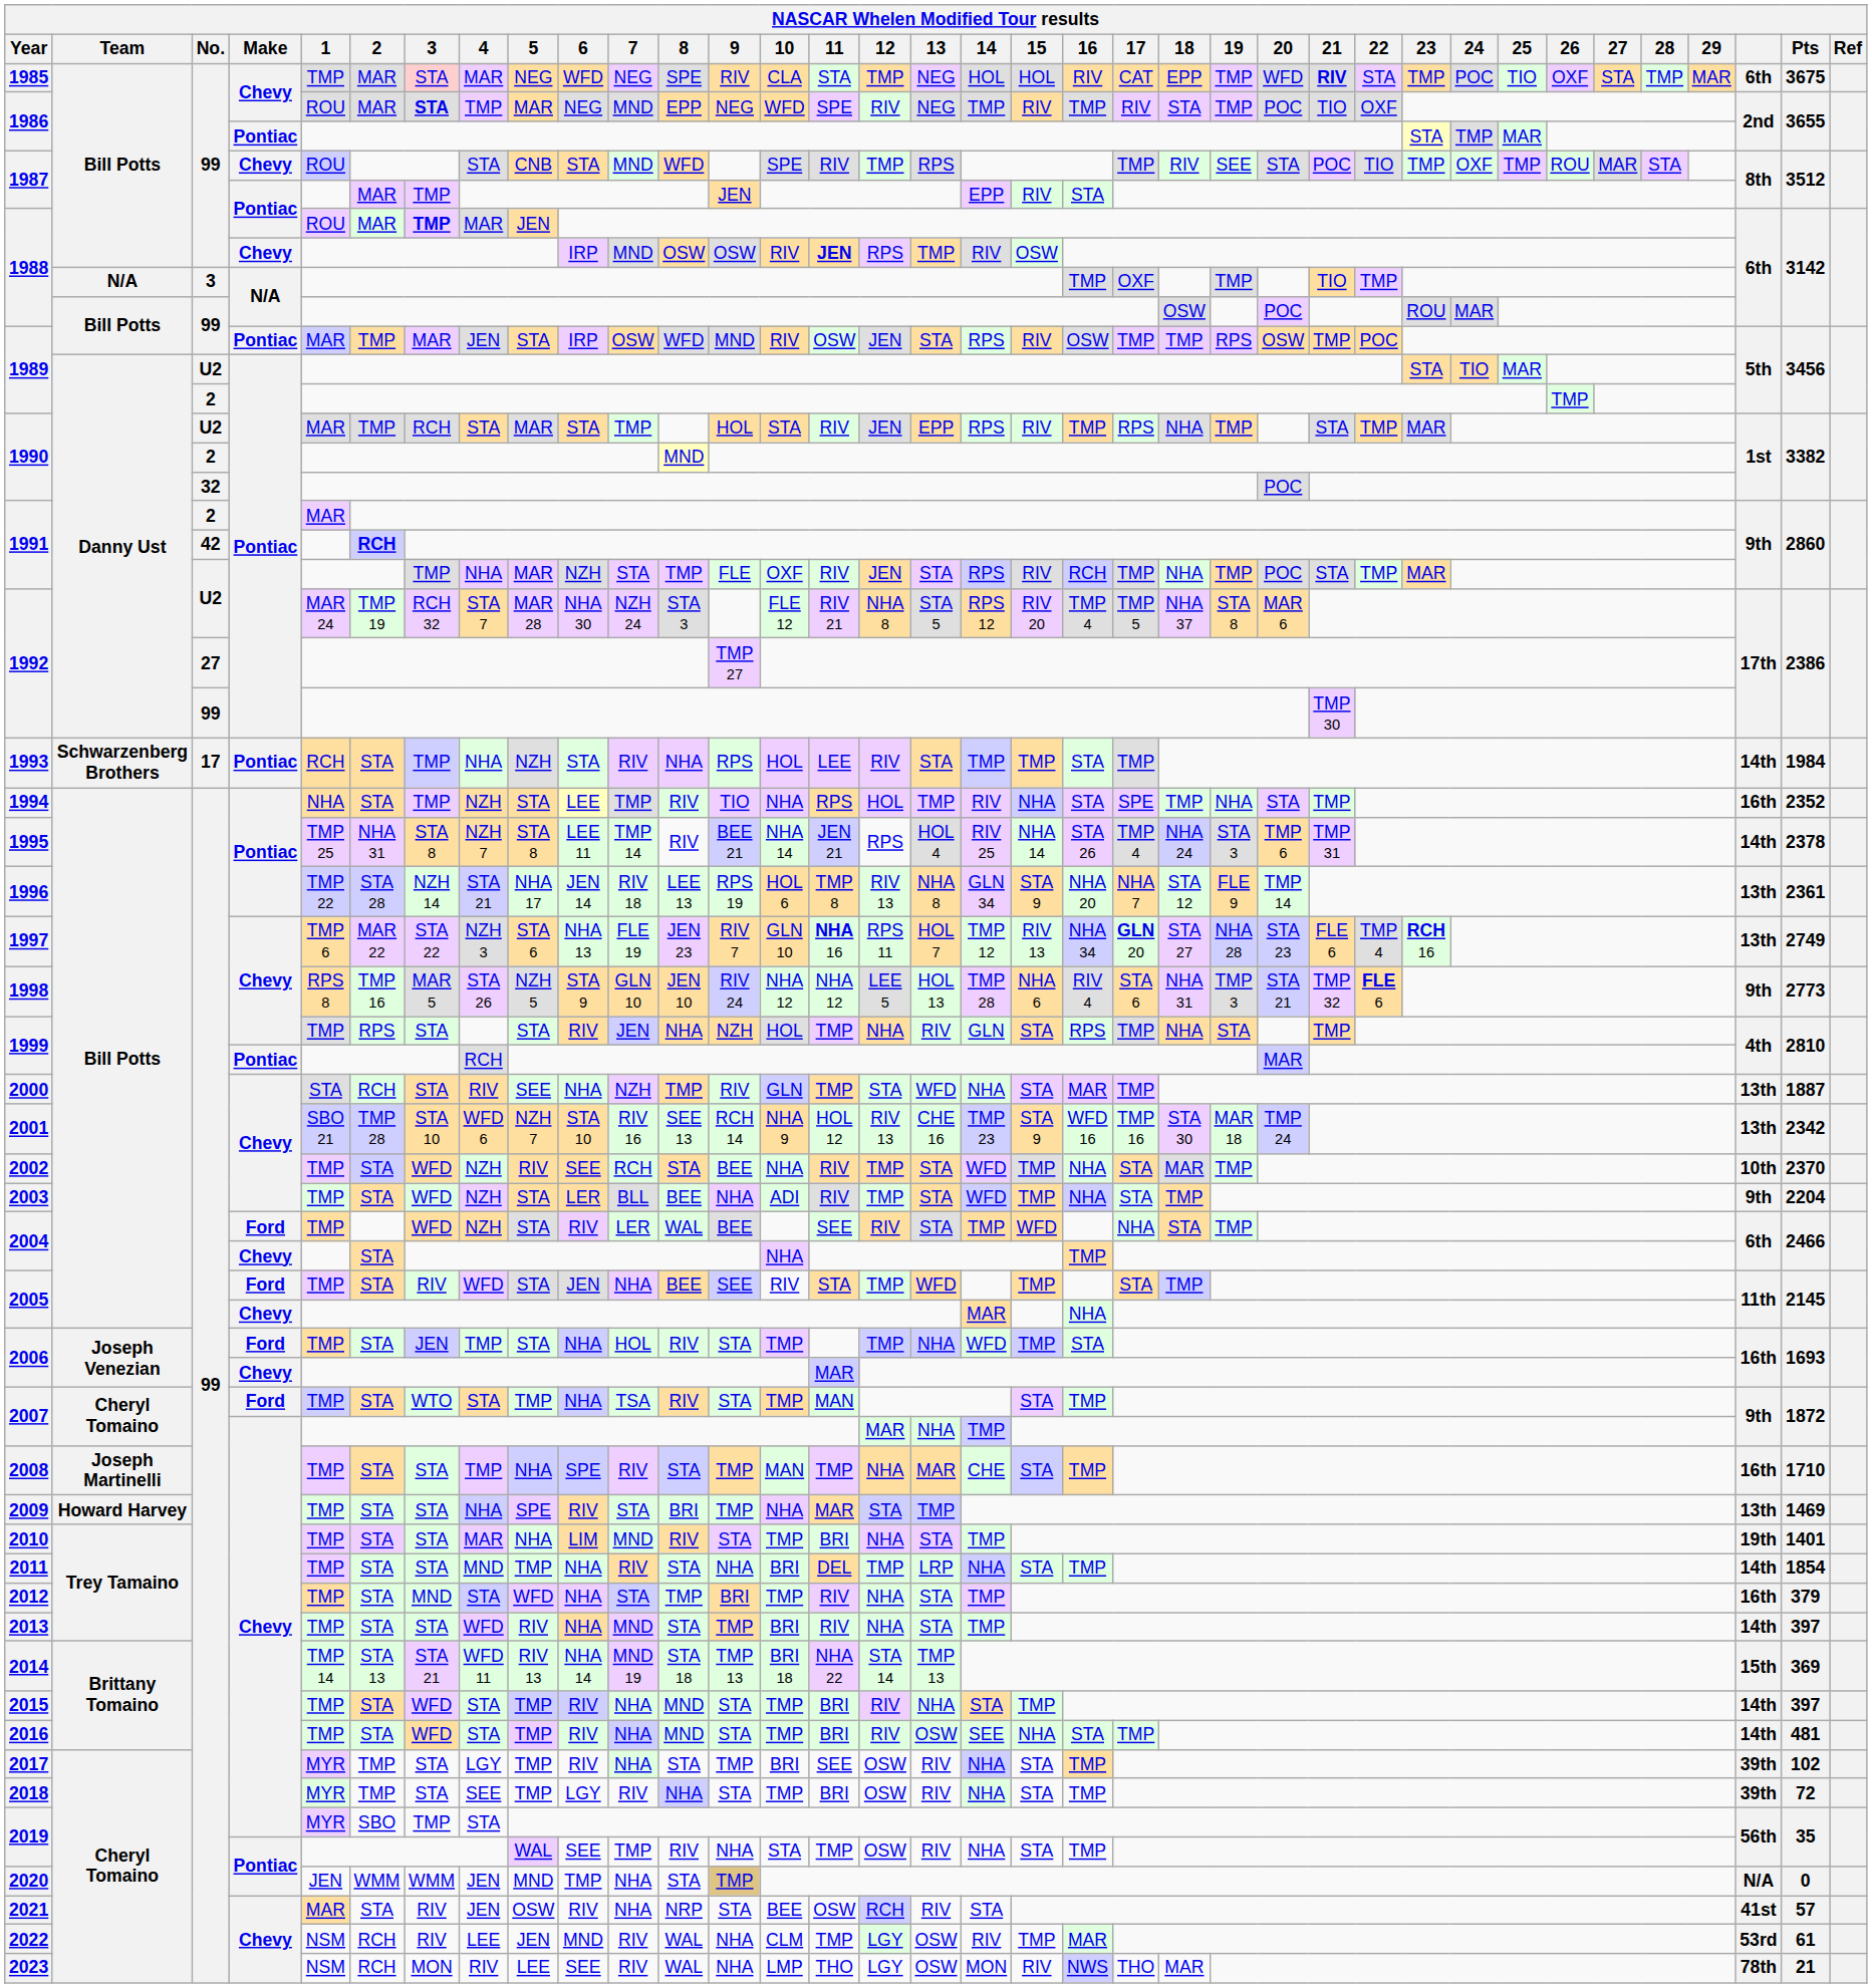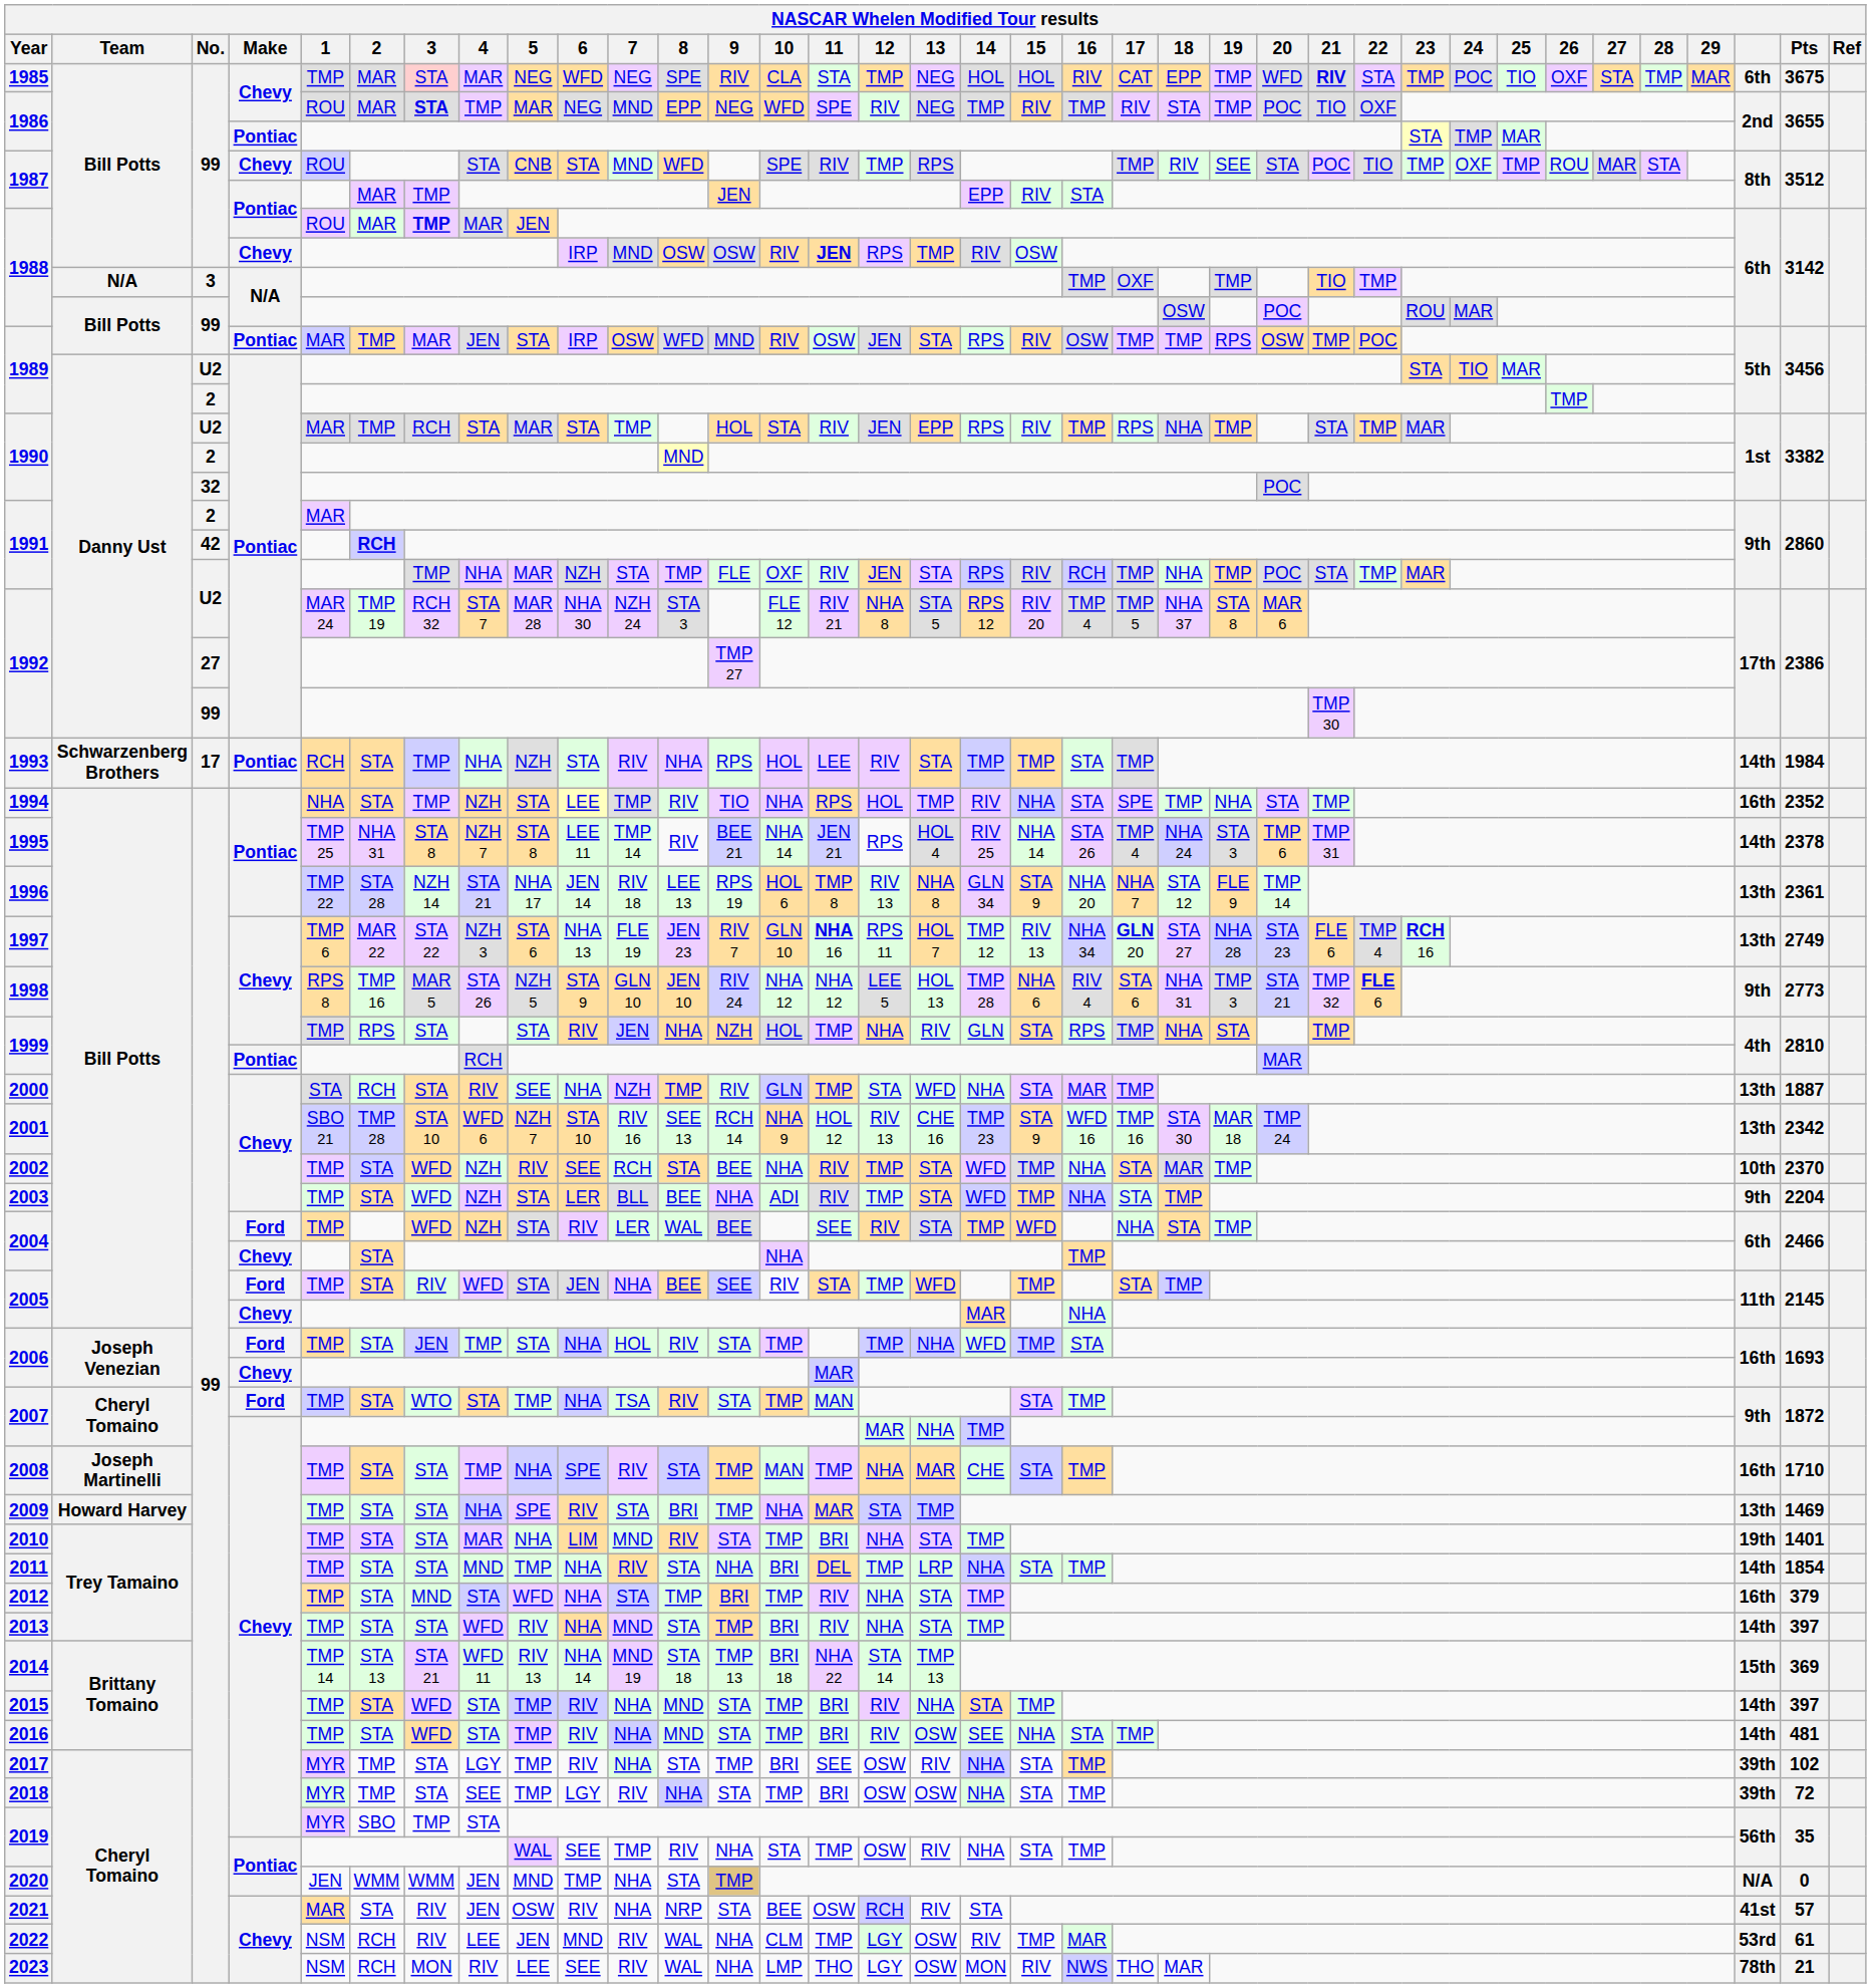2018 | 13: RIV -> OSW
